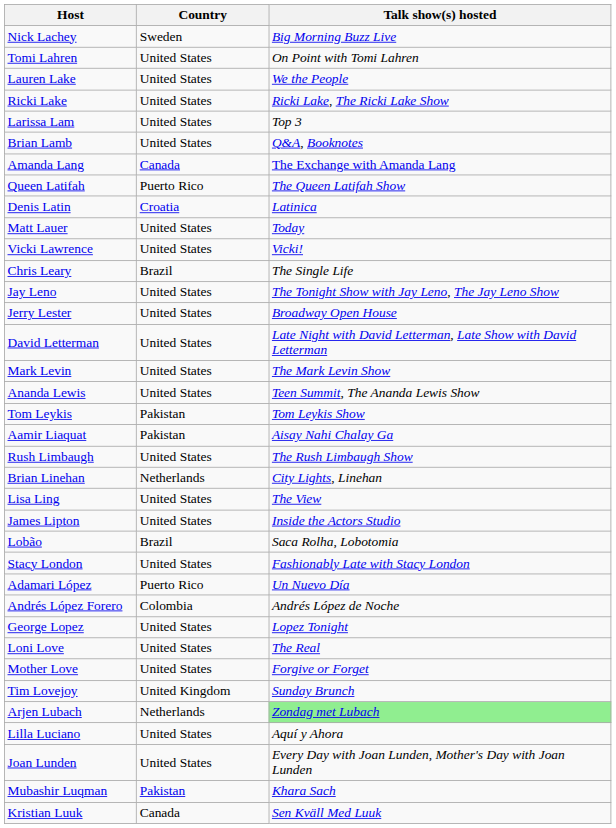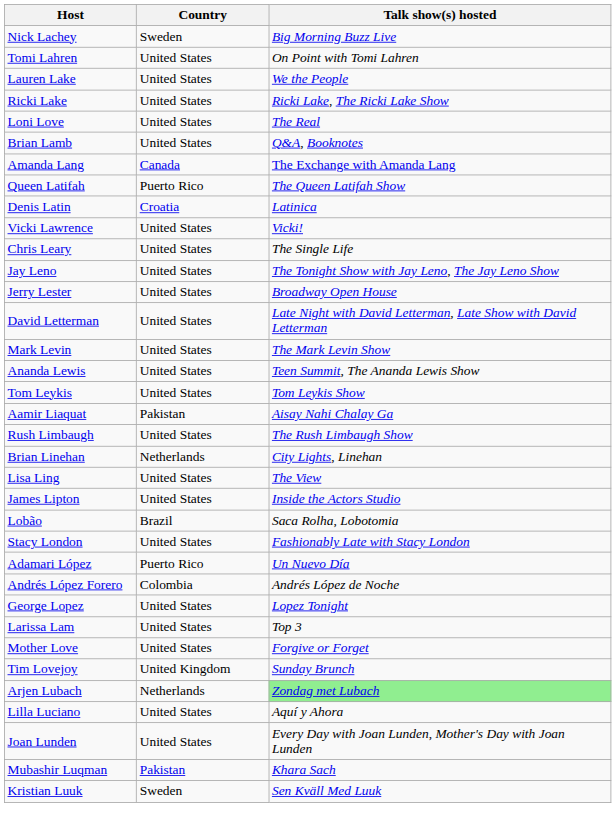rows swapped: Larissa Lam <-> Loni Love
- row: Matt Lauer | United States | Today
Chris Leary | Country: Brazil -> United States
Tom Leykis | Country: Pakistan -> United States
Kristian Luuk | Country: Canada -> Sweden
